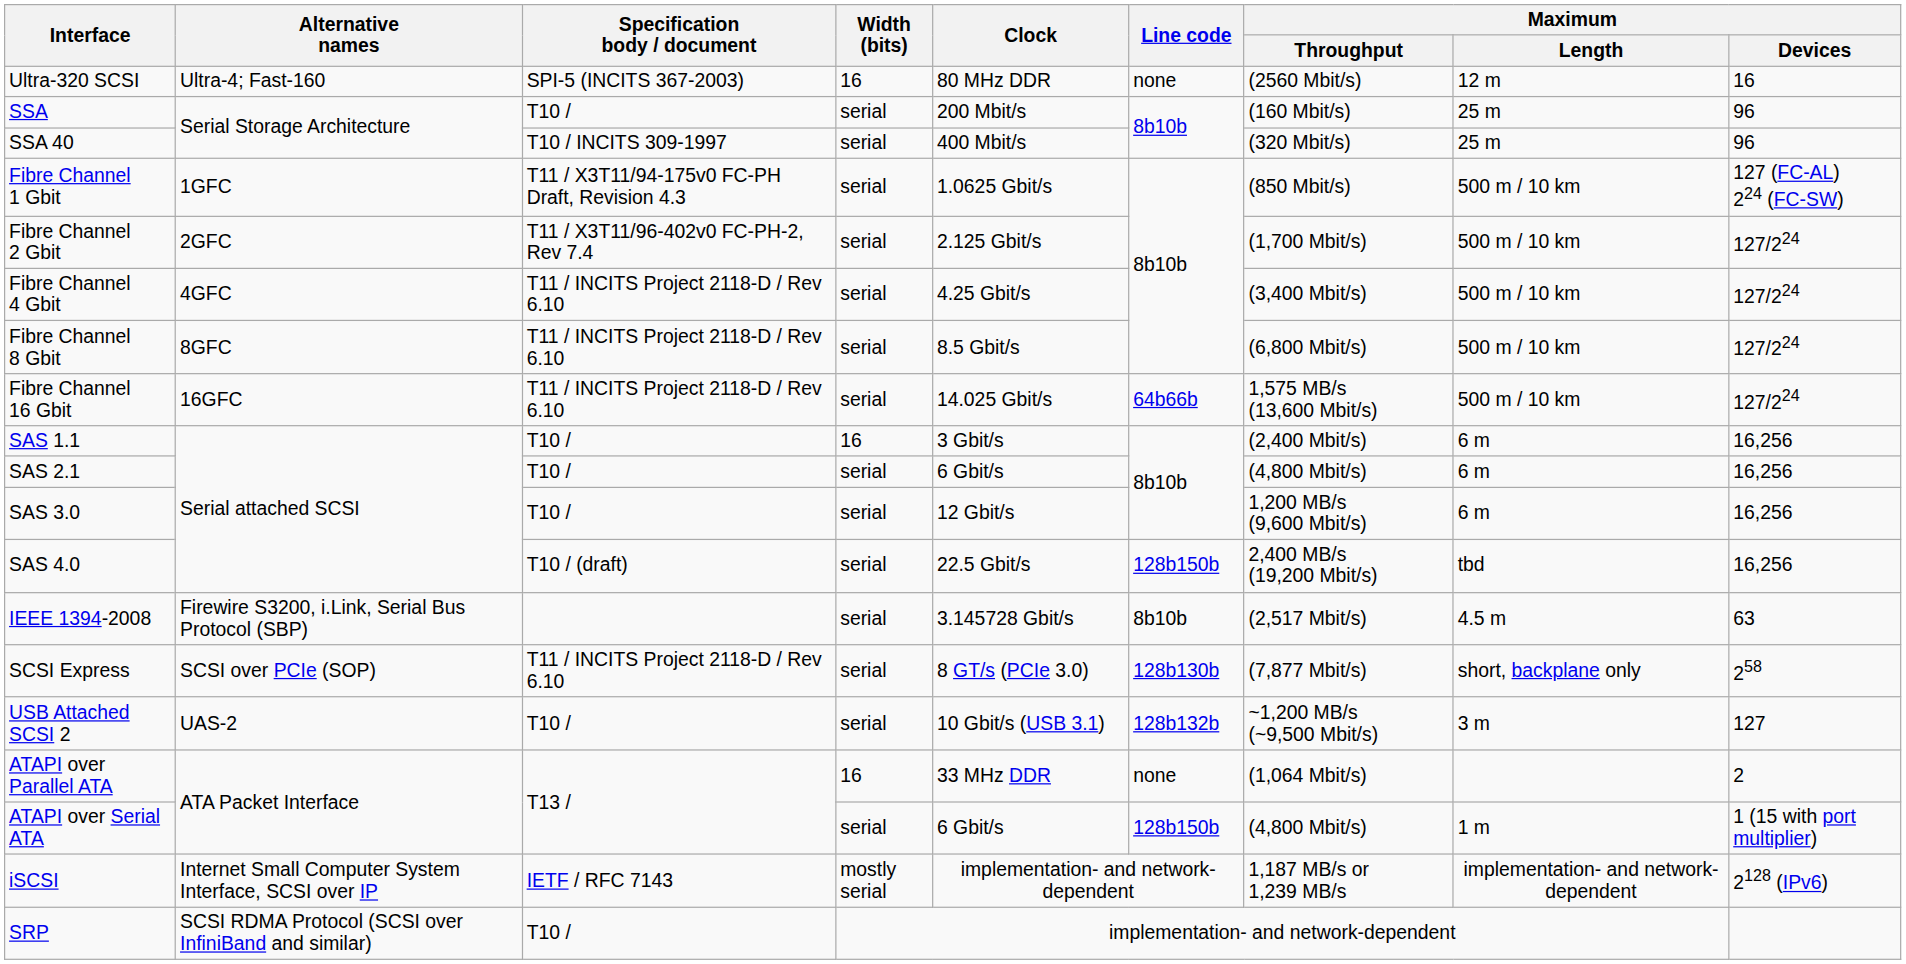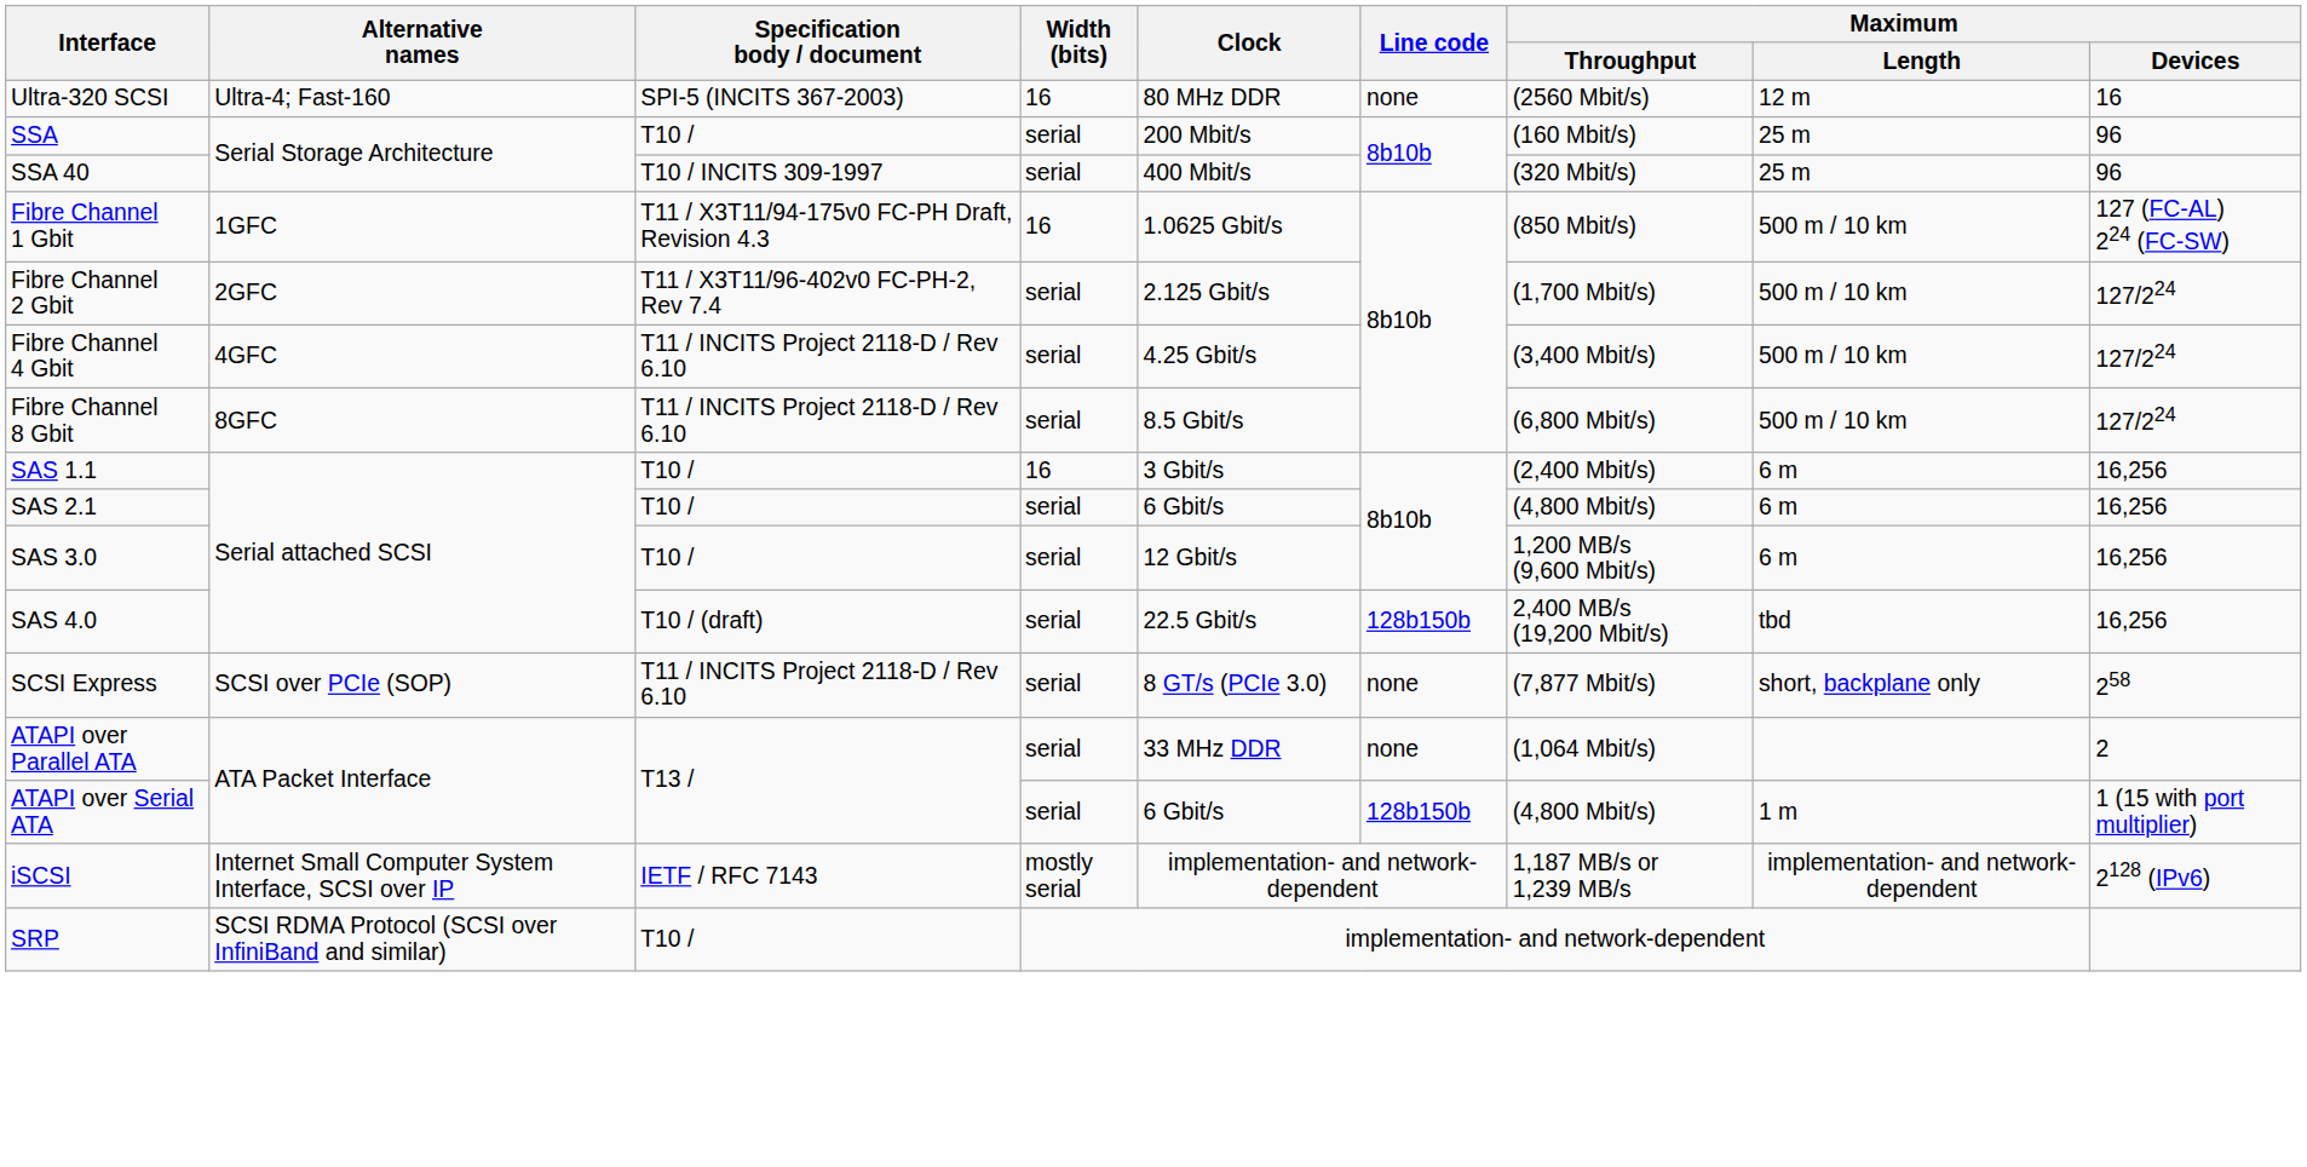Fibre Channel 1 Gbit | Width (bits): serial -> 16
- row: Fibre Channel 16 Gbit | 16GFC | T11 / INCITS Project 2118-D / Rev 6.10 | serial | 14.025 Gbit/s | 64b66b | 1,575 MB/s (13,600 Mbit/s) | 500 m / 10 km | 127/224
- row: IEEE 1394-2008 | Firewire S3200, i.Link, Serial Bus Protocol (SBP) | serial | 3.145728 Gbit/s | 8b10b | (2,517 Mbit/s) | 4.5 m | 63
SCSI Express | Line code: 128b130b -> none
- row: USB Attached SCSI 2 | UAS-2 | T10 / | serial | 10 Gbit/s (USB 3.1) | 128b132b | ~1,200 MB/s (~9,500 Mbit/s) | 3 m | 127
ATAPI over Parallel ATA | Width (bits): 16 -> serial
